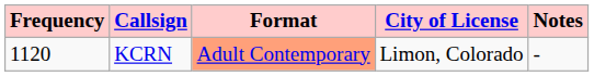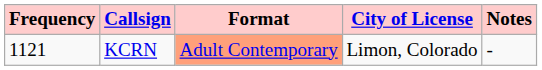KCRN | Frequency: 1120 -> 1121
